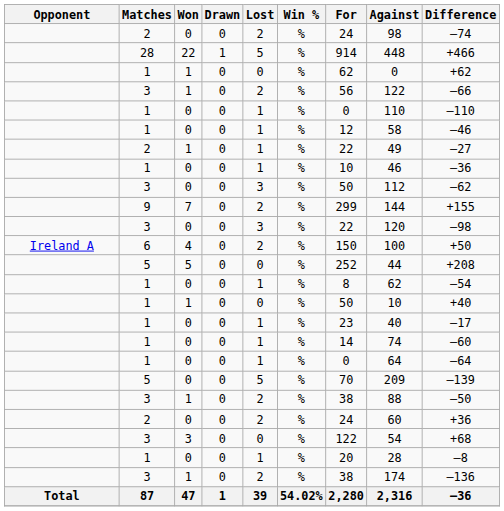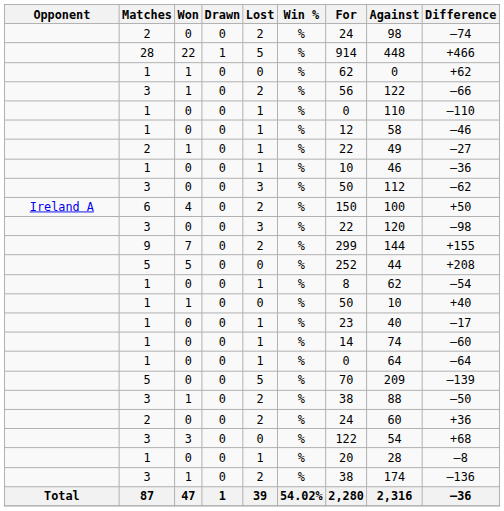rows swapped: 6 <-> 9
